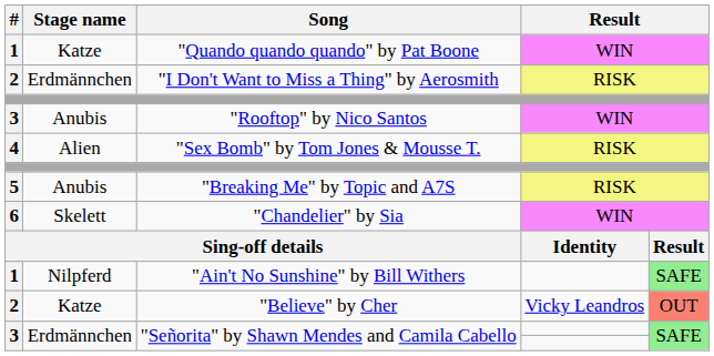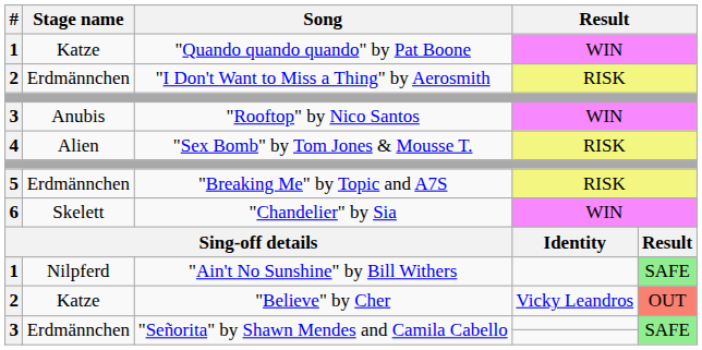"Breaking Me" by Topic and A7S | Stage name: Anubis -> Erdmännchen
